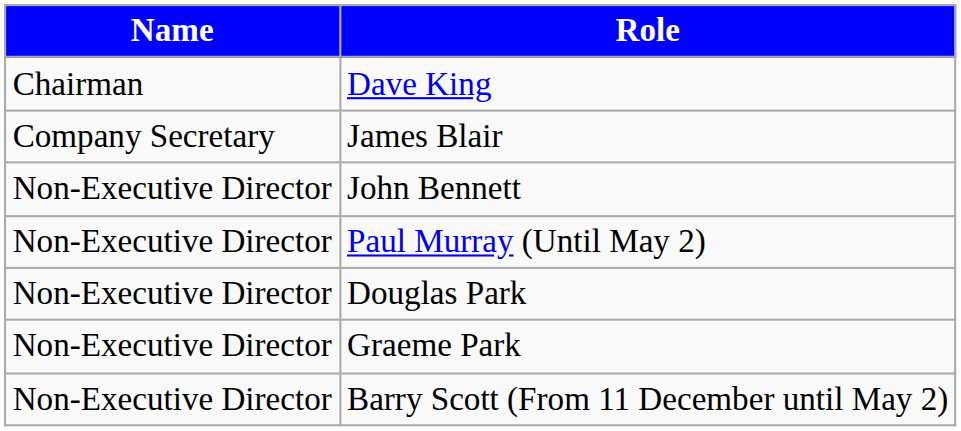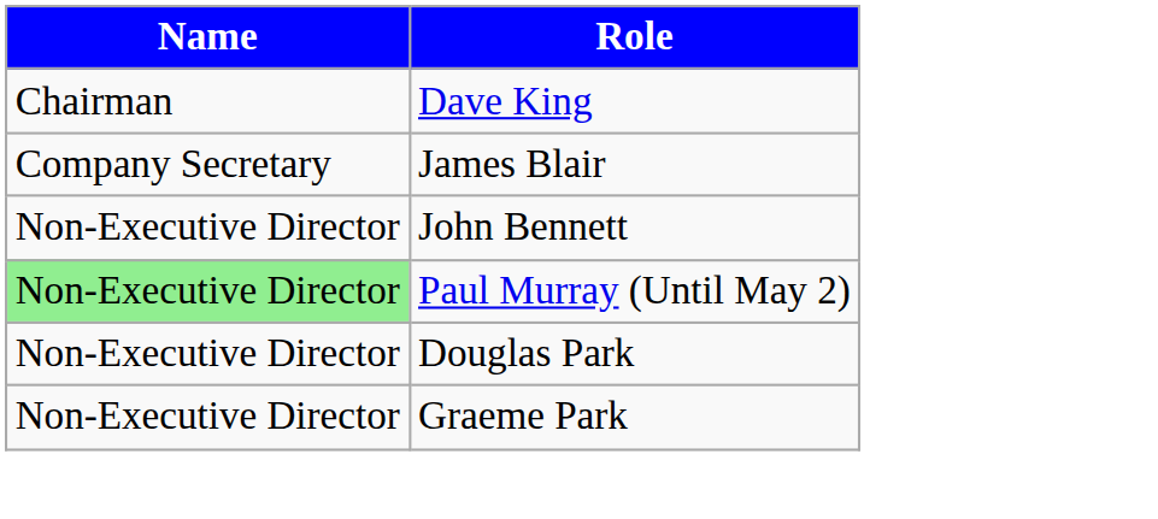Paul Murray (Until May 2) | Name: no background -> lightgreen background
- row: Non-Executive Director | Barry Scott (From 11 December until May 2)
